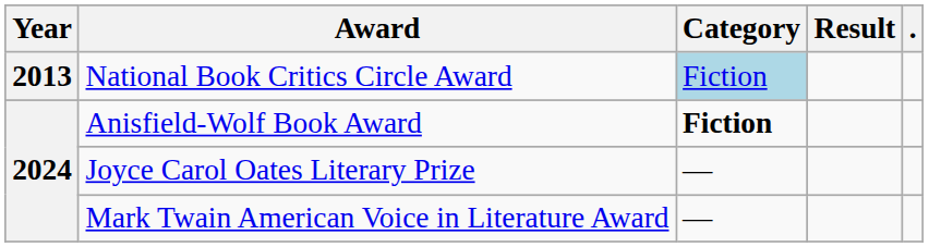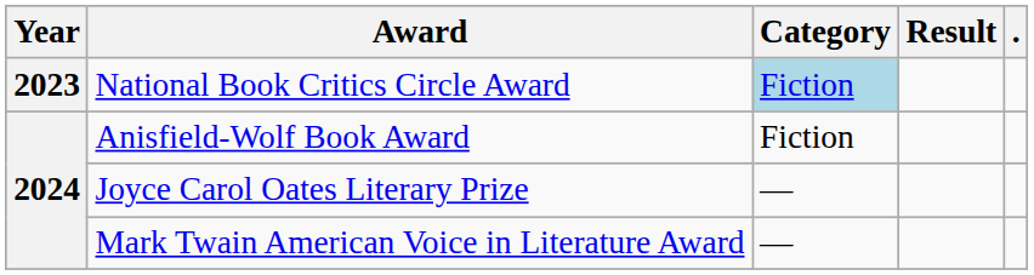National Book Critics Circle Award | Year: 2013 -> 2023
Anisfield-Wolf Book Award | Category: bold -> normal
